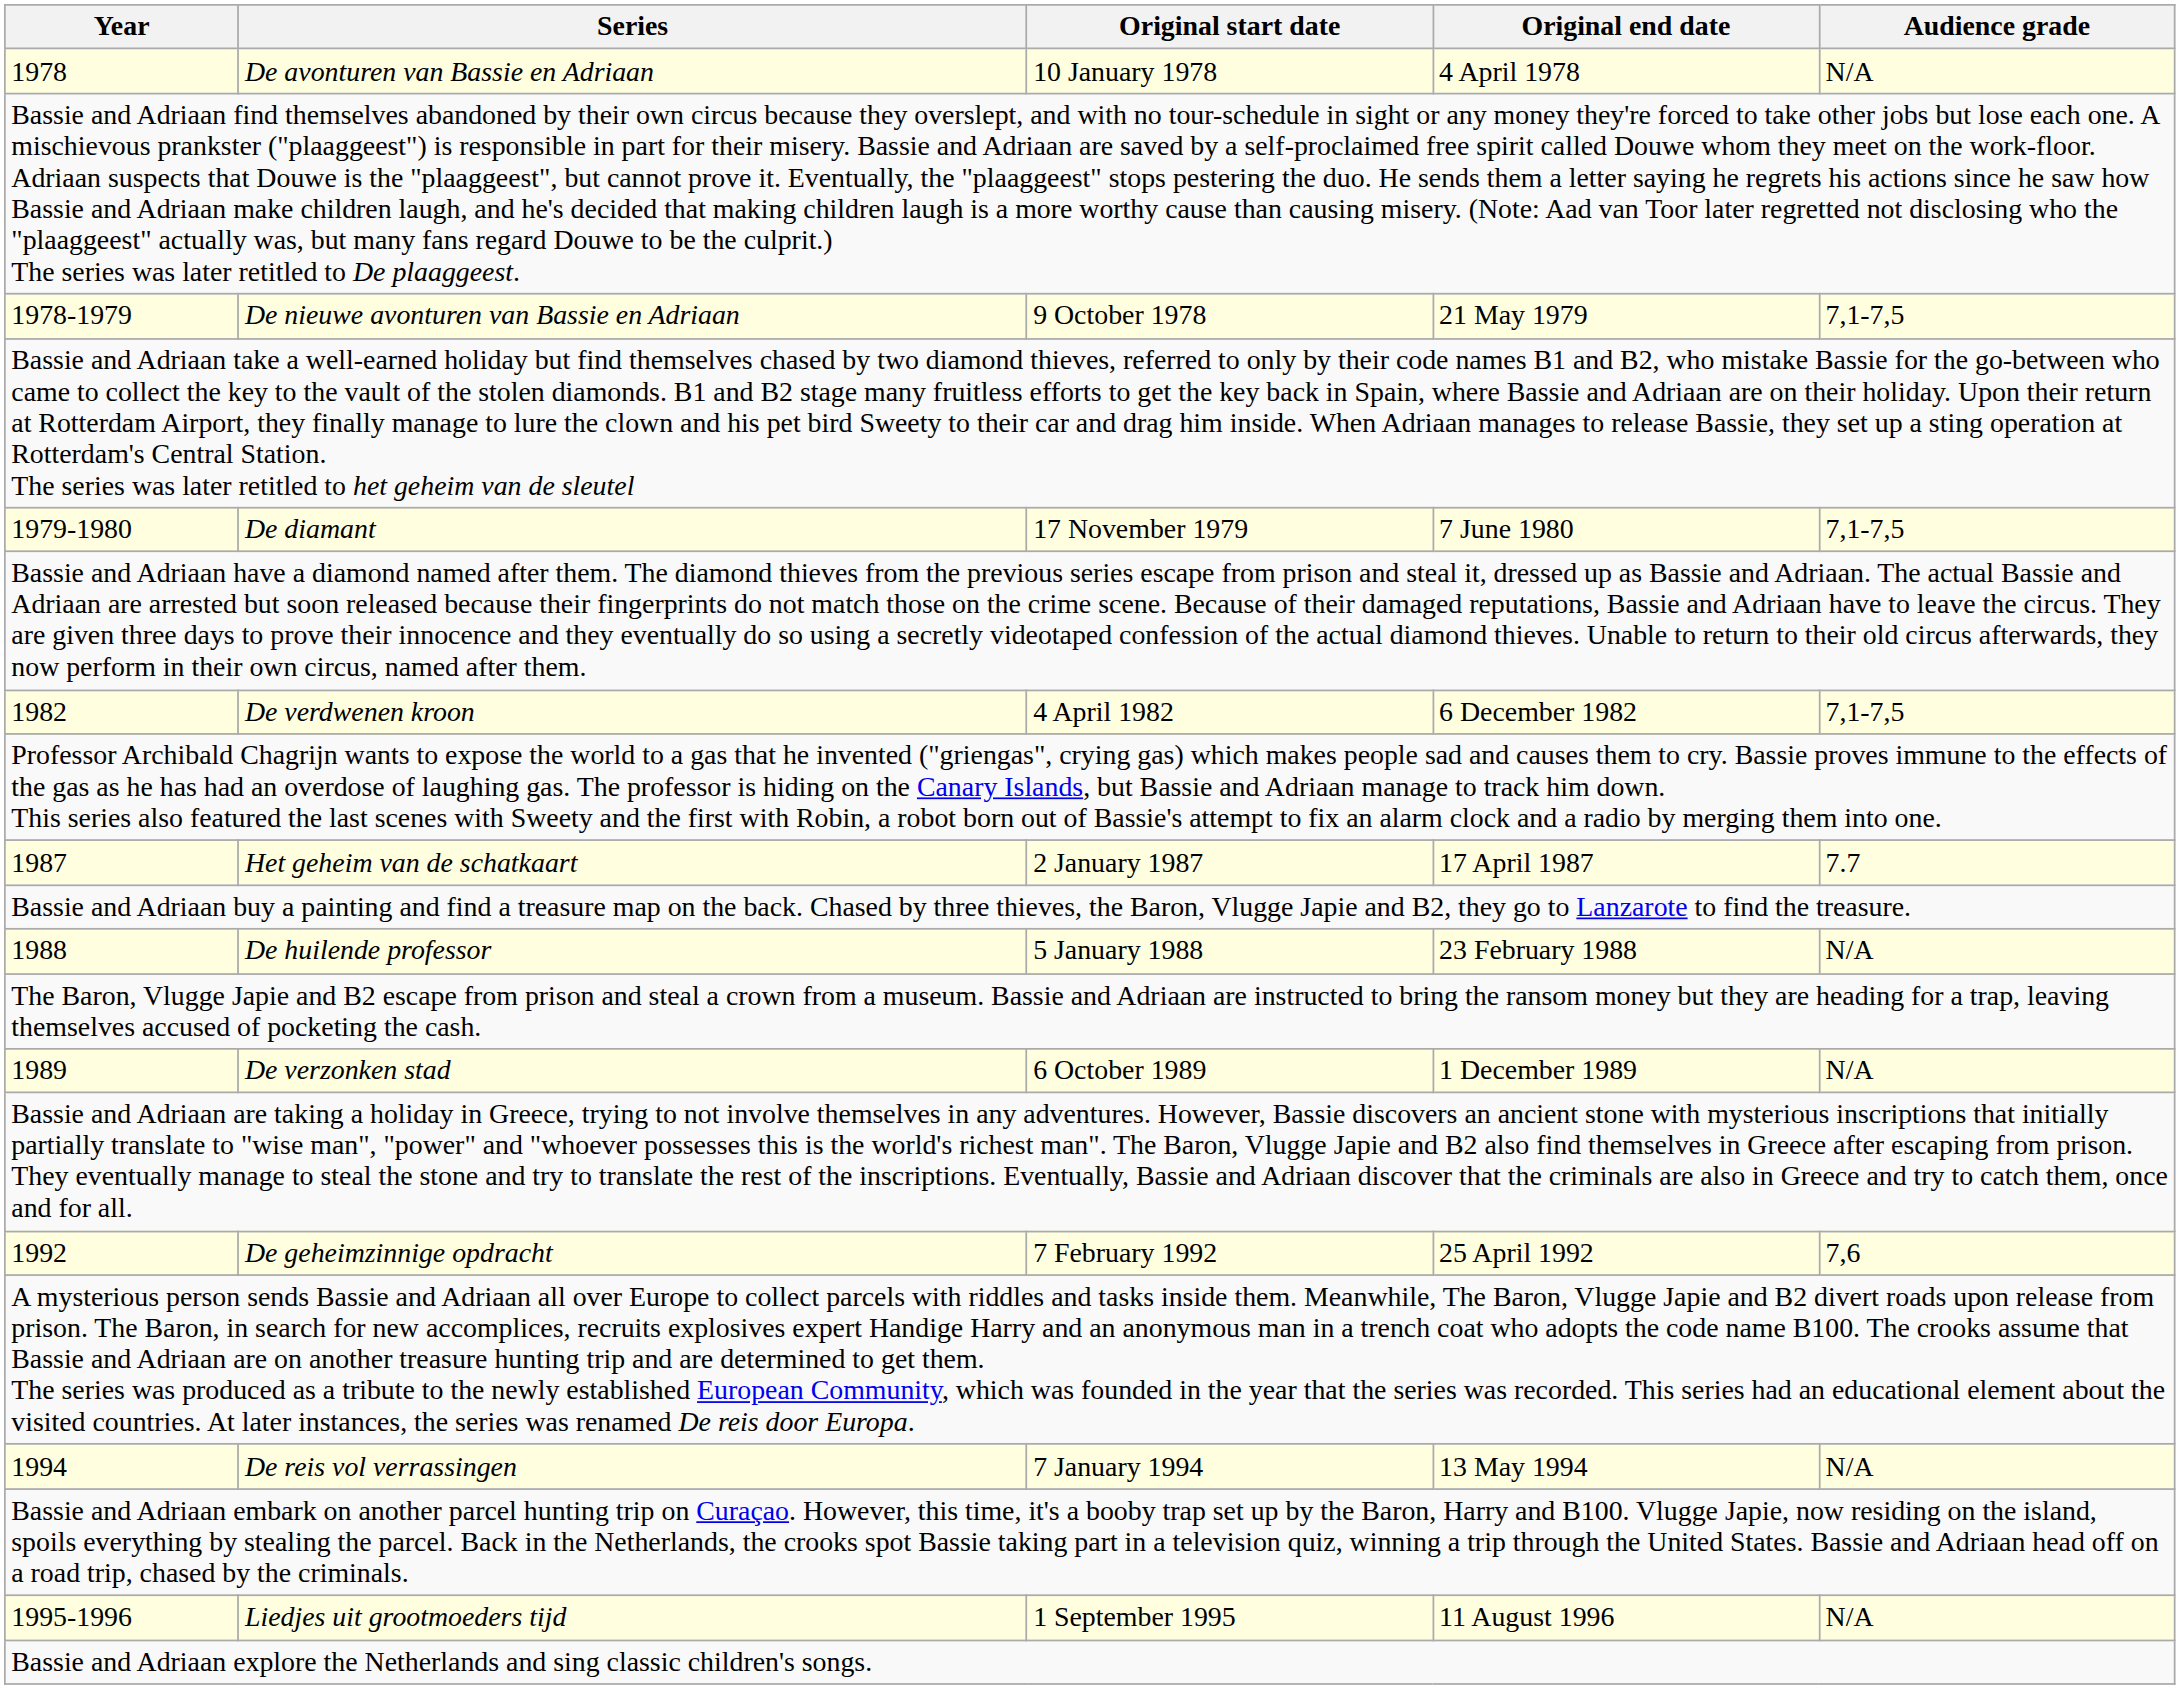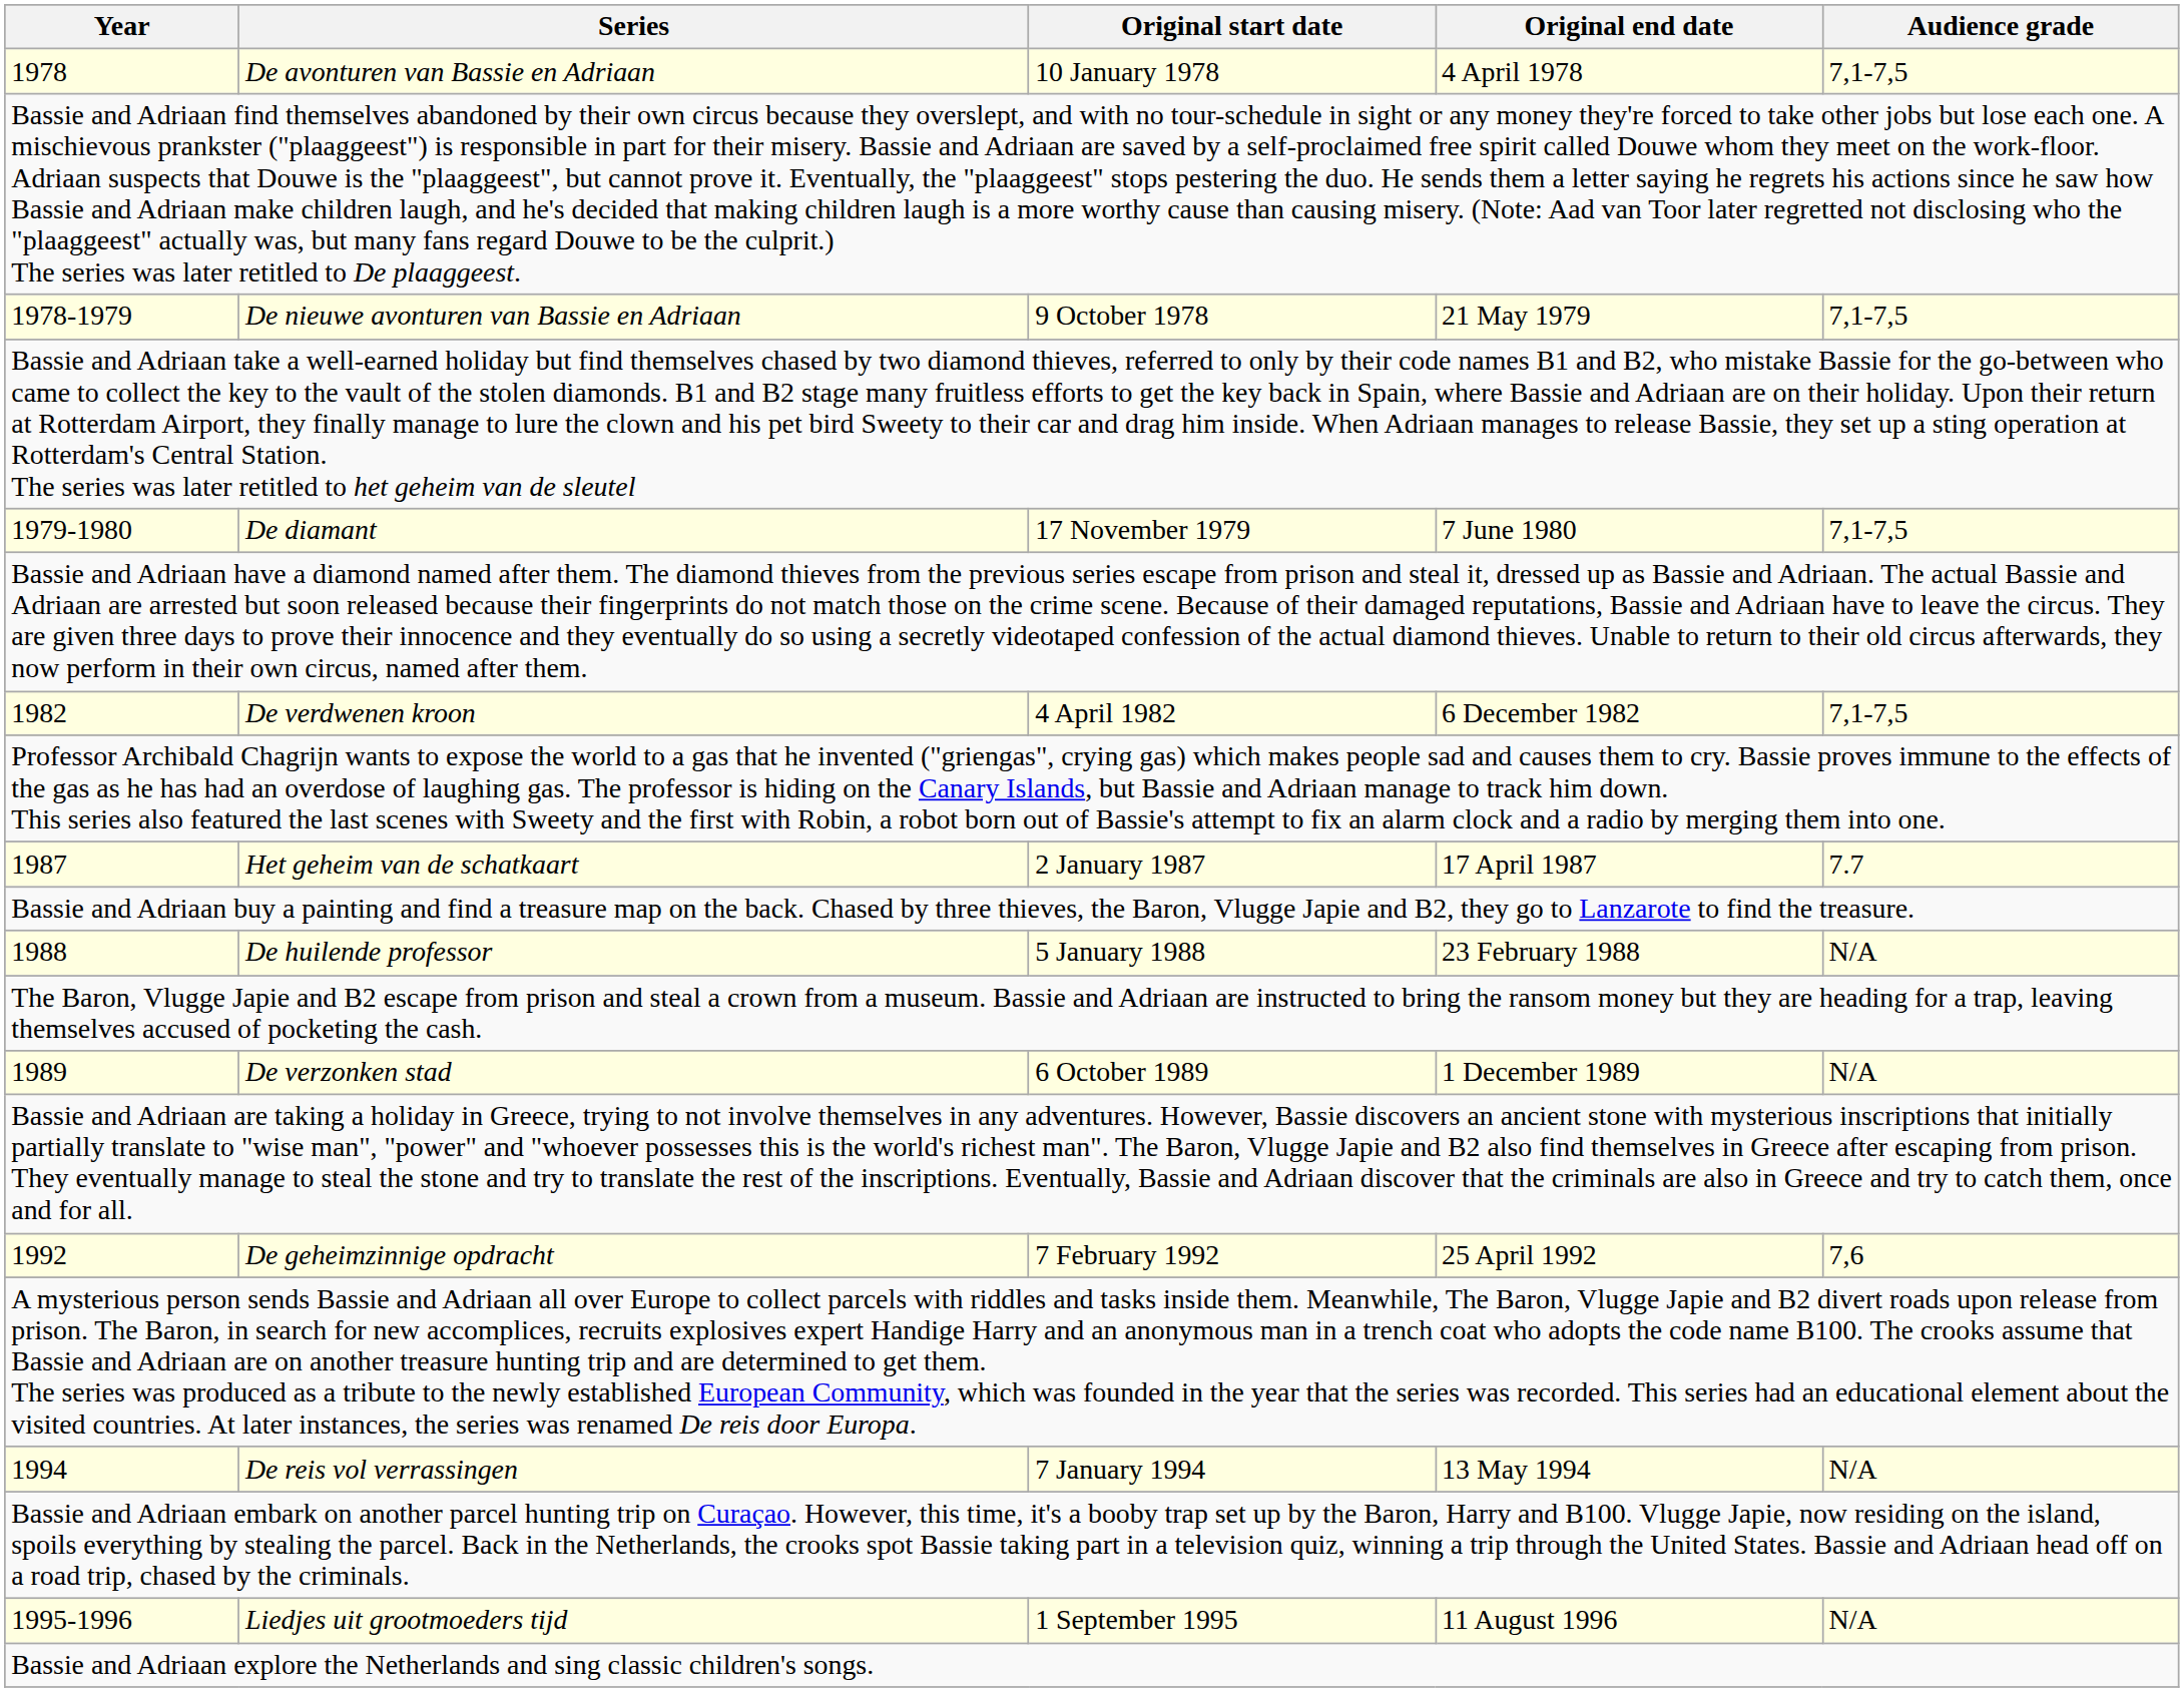1978 | Audience grade: N/A -> 7,1-7,5
